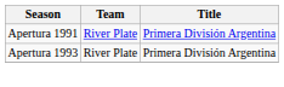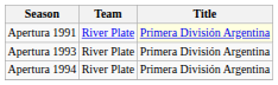Apertura 1991 | Title: no background -> lightyellow background
+ row: Apertura 1994 | River Plate | Primera División Argentina
